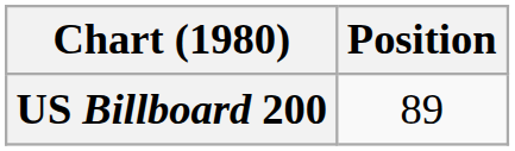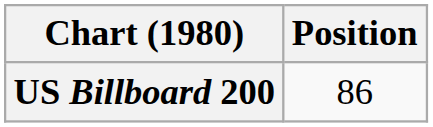US Billboard 200 | Position: 89 -> 86
